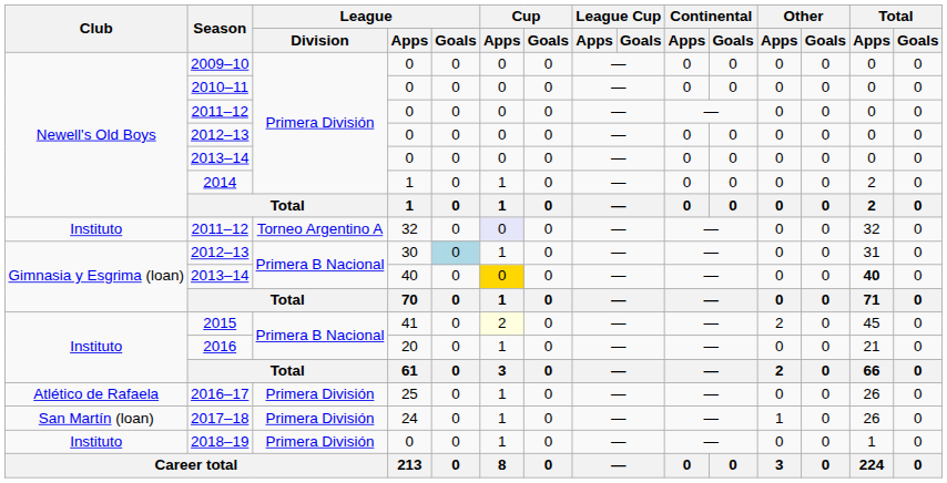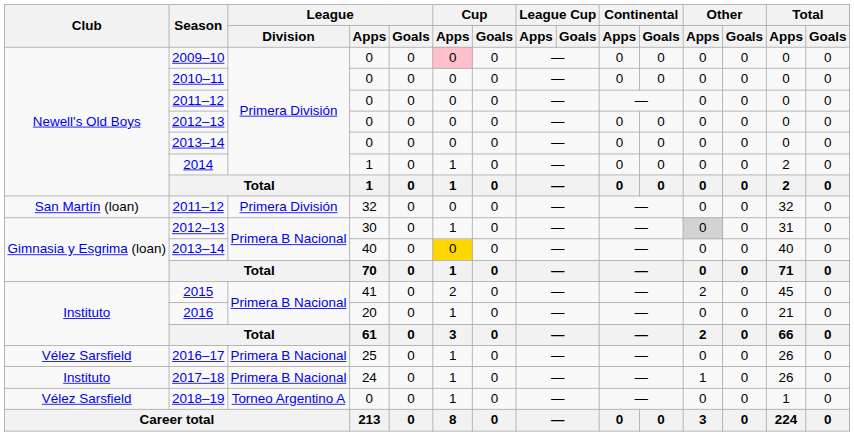2009–10 | Cup / Apps: no background -> pink background
2011–12 / 32 | Club: Instituto -> San Martín (loan)
2011–12 / 32 | League / Division: Torneo Argentino A -> Primera División
2011–12 / 32 | Cup / Apps: lavender background -> no background
2012–13 / 30 | League / Goals: lightblue background -> no background
2012–13 / 30 | Other / Apps: no background -> lightgrey background
2013–14 / 40 | Total / Apps: bold -> normal
2015 | Cup / Apps: lightyellow background -> no background
2016–17 | Club: Atlético de Rafaela -> Vélez Sarsfield
2016–17 | League / Division: Primera División -> Primera B Nacional
2017–18 | Club: San Martín (loan) -> Instituto
2017–18 | League / Division: Primera División -> Primera B Nacional
2018–19 | Club: Instituto -> Vélez Sarsfield
2018–19 | League / Division: Primera División -> Torneo Argentino A
